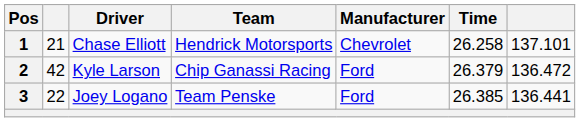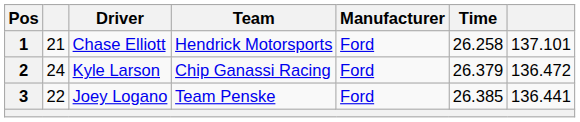1 | Manufacturer: Chevrolet -> Ford
2 | column 2: 42 -> 24
